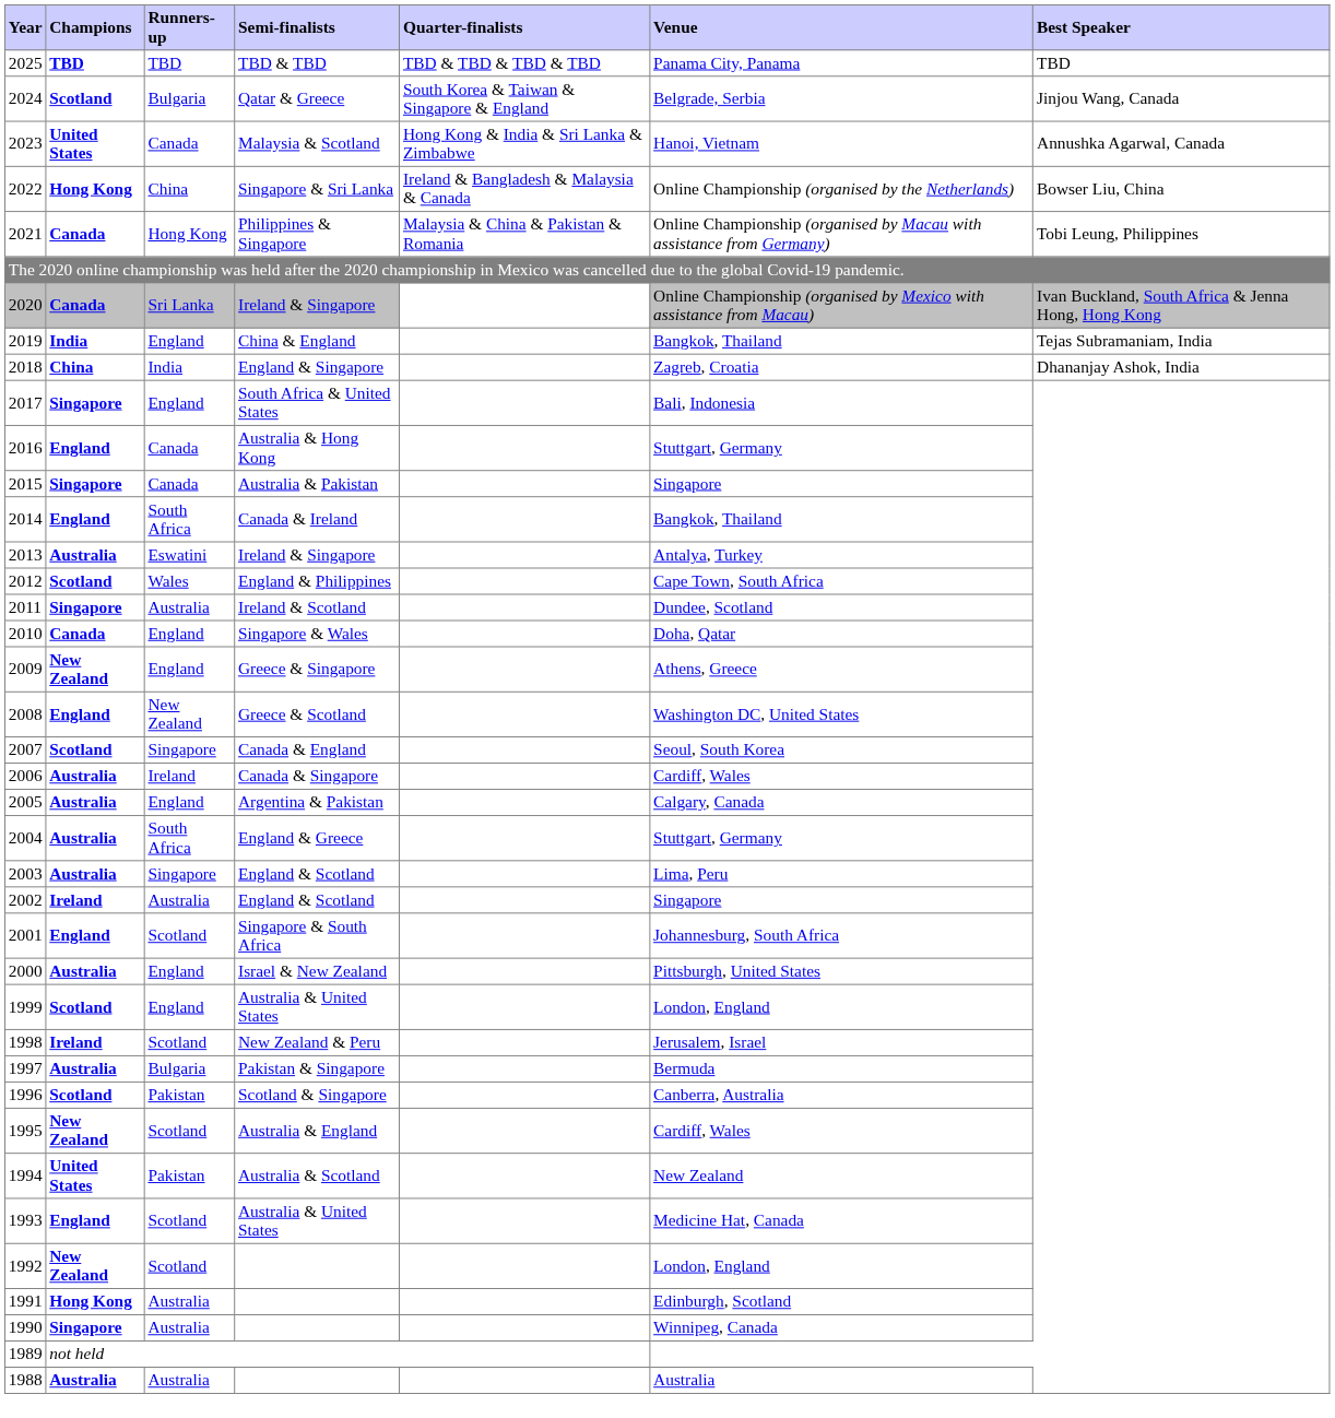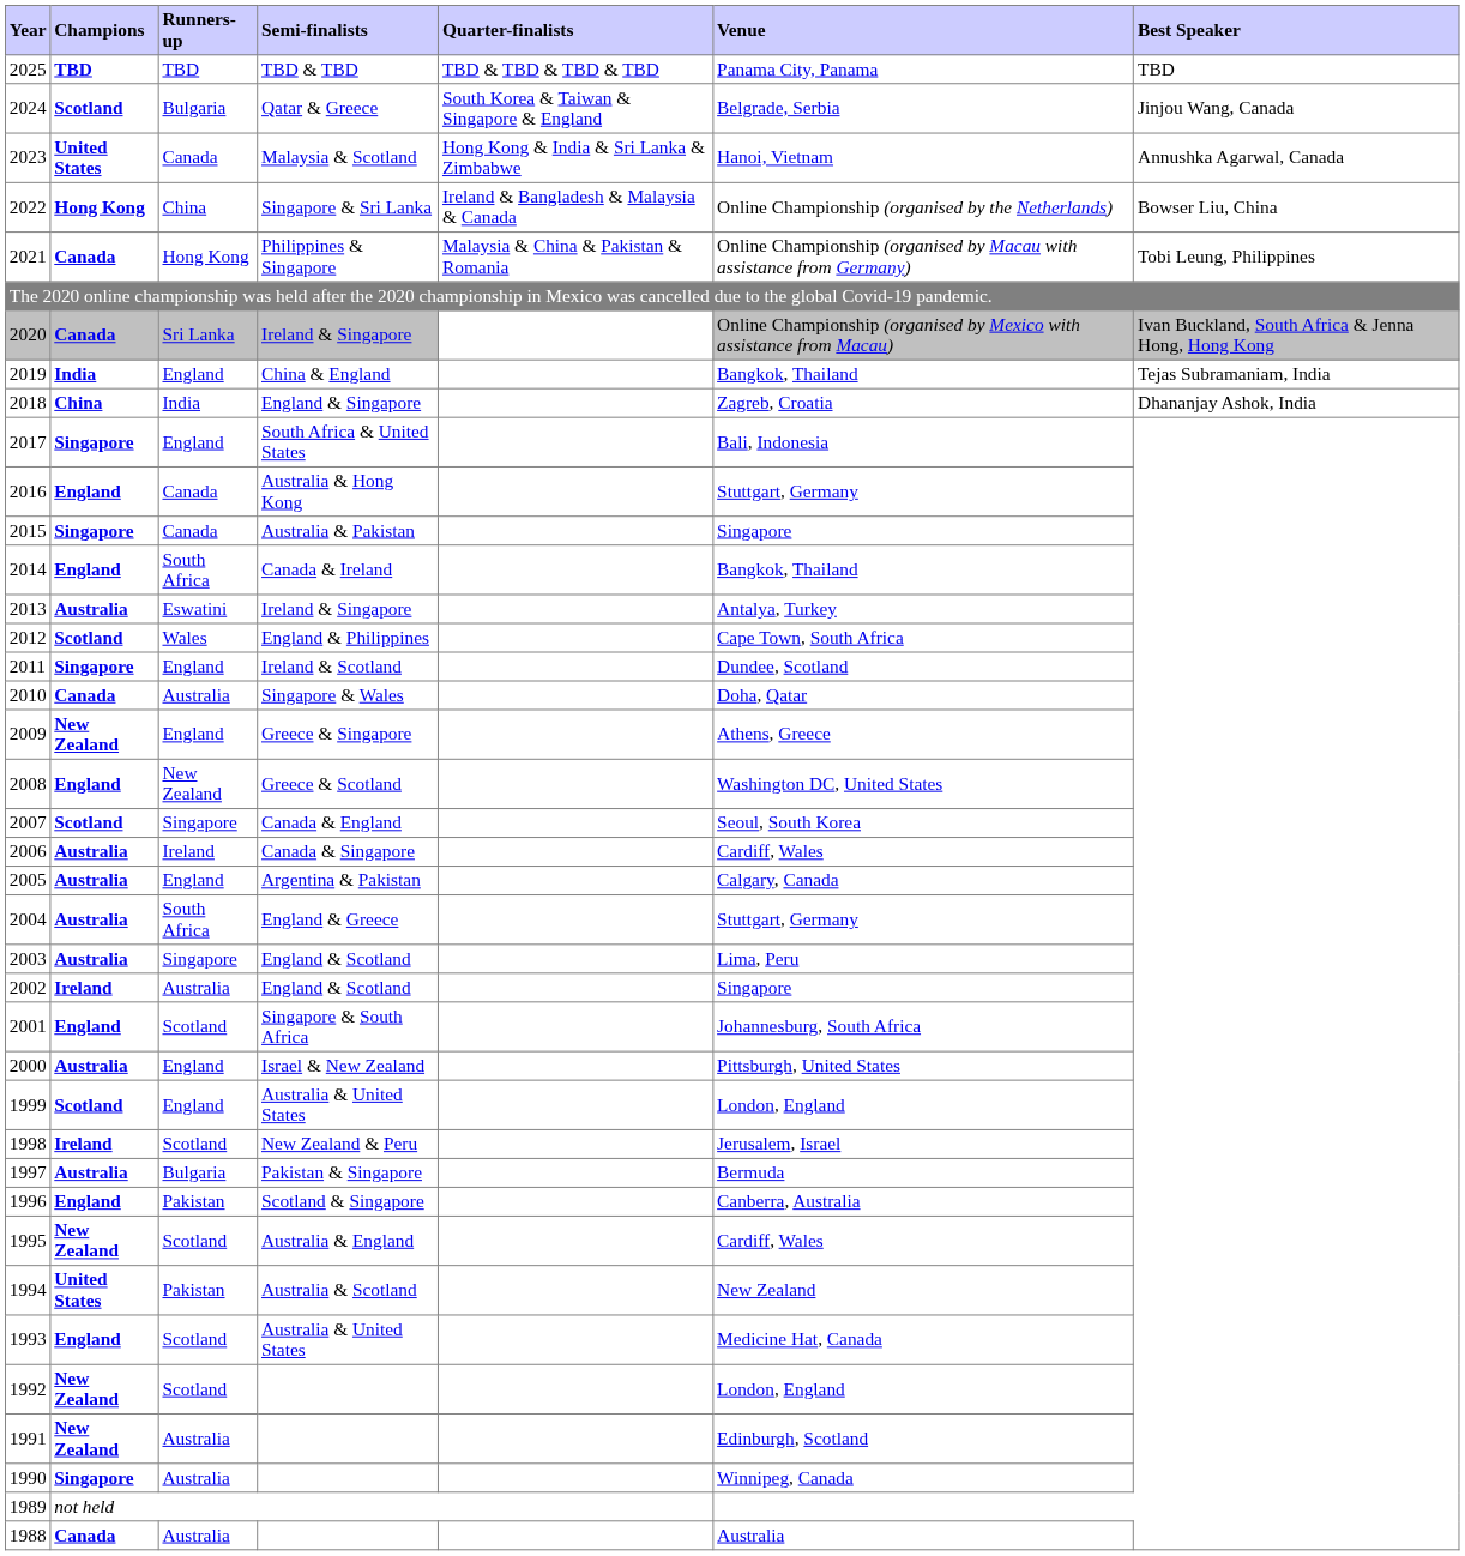2011 | Runners-up: Australia -> England
2010 | Runners-up: England -> Australia
1996 | Champions: Scotland -> England
1991 | Champions: Hong Kong -> New Zealand
1988 | Champions: Australia -> Canada
